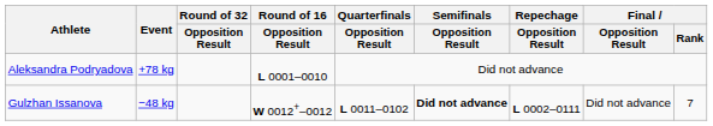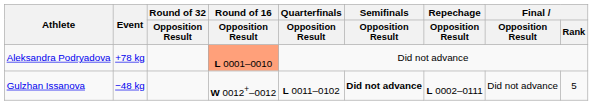Aleksandra Podryadova | Round of 16 / Opposition Result: no background -> lightsalmon background
Gulzhan Issanova | Final / Rank: 7 -> 5
